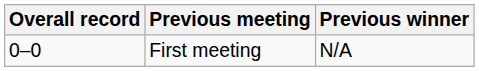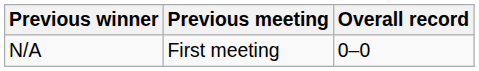columns swapped: Overall record <-> Previous winner
